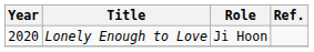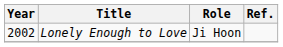Lonely Enough to Love | Year: 2020 -> 2002
